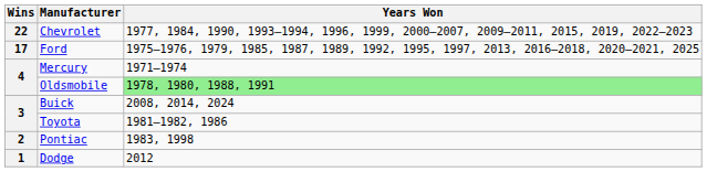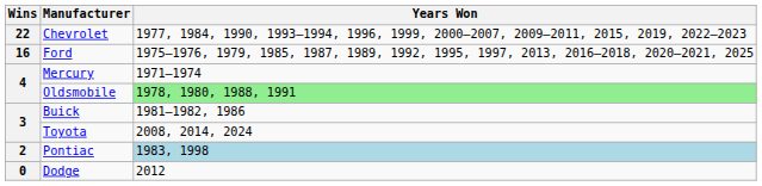Ford | Wins: 17 -> 16
Buick | Years Won: 2008, 2014, 2024 -> 1981–1982, 1986
Toyota | Years Won: 1981–1982, 1986 -> 2008, 2014, 2024
Pontiac | Years Won: no background -> lightblue background
Dodge | Wins: 1 -> 0
